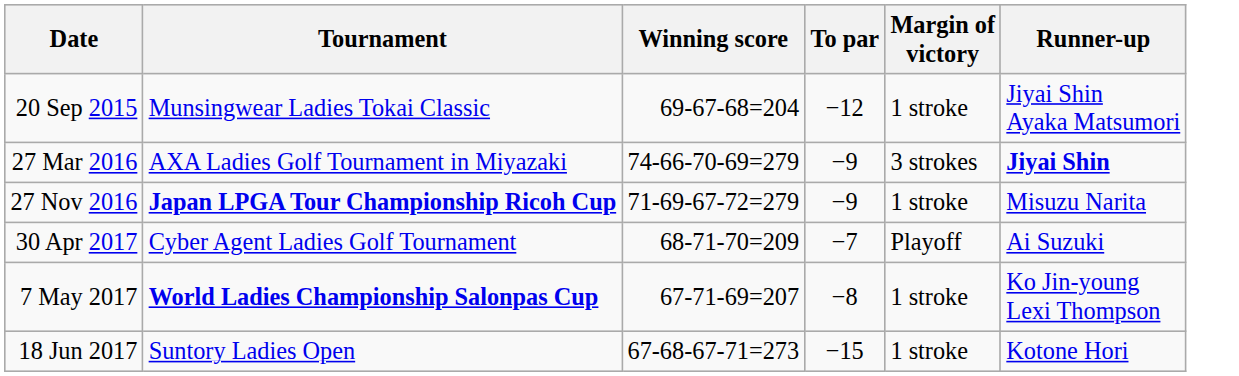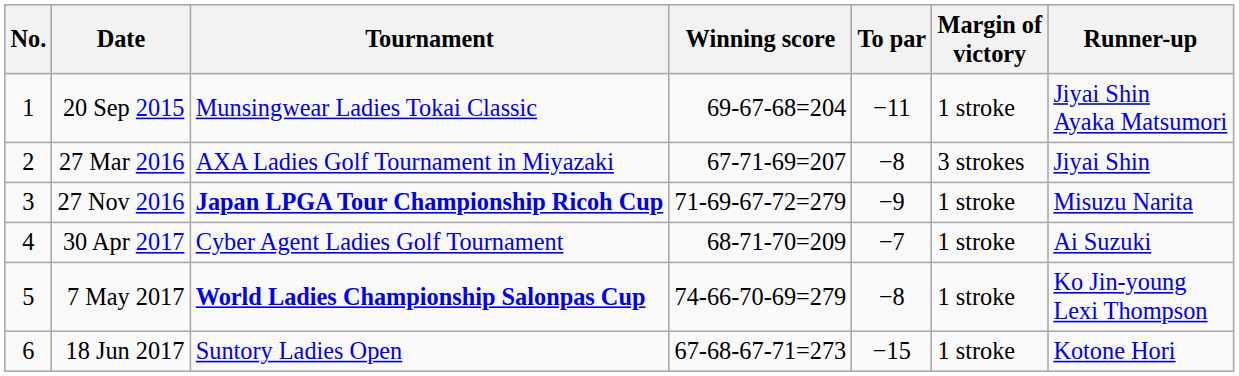+ column: No. | 1 | 2 | 3 | 4 | 5 | 6
20 Sep 2015 | To par: −12 -> −11
27 Mar 2016 | Winning score: 74-66-70-69=279 -> 67-71-69=207
27 Mar 2016 | To par: −9 -> −8
27 Mar 2016 | Runner-up: bold -> normal
30 Apr 2017 | Margin of victory: Playoff -> 1 stroke
7 May 2017 | Winning score: 67-71-69=207 -> 74-66-70-69=279
